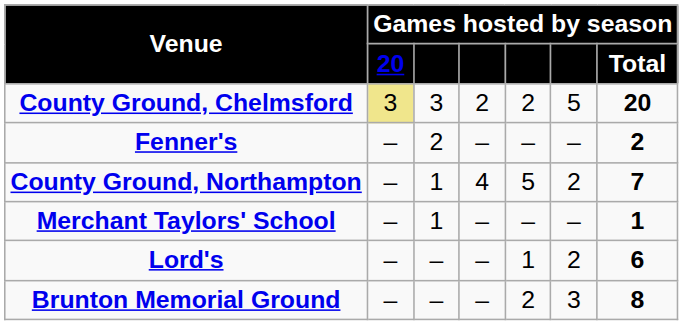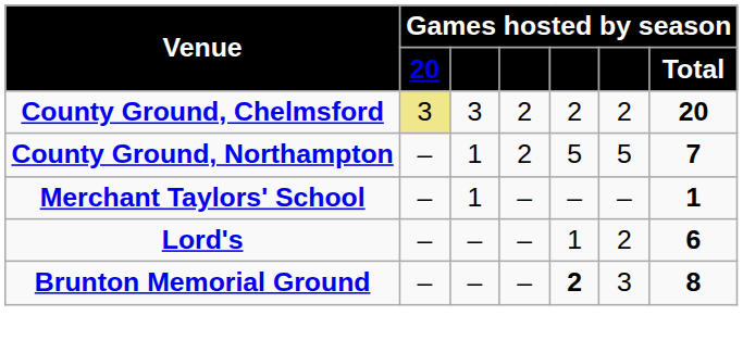County Ground, Chelmsford | column 6: 5 -> 2
- row: Fenner's | – | 2 | – | – | – | 2
County Ground, Northampton | column 4: 4 -> 2
County Ground, Northampton | column 6: 2 -> 5
Brunton Memorial Ground | column 5: normal -> bold
